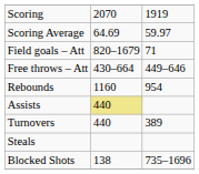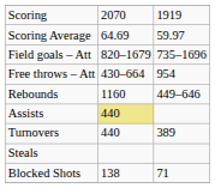Field goals – Att | column 3: 71 -> 735–1696
Free throws – Att | column 3: 449–646 -> 954
Rebounds | column 3: 954 -> 449–646
Blocked Shots | column 3: 735–1696 -> 71
